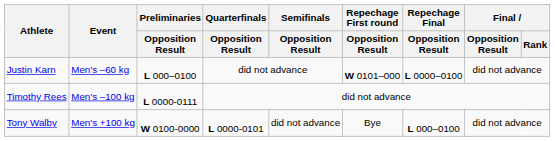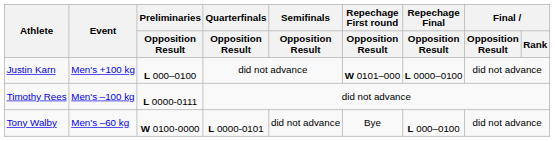Justin Karn | Event: Men's –60 kg -> Men's +100 kg
Tony Walby | Event: Men's +100 kg -> Men's –60 kg
